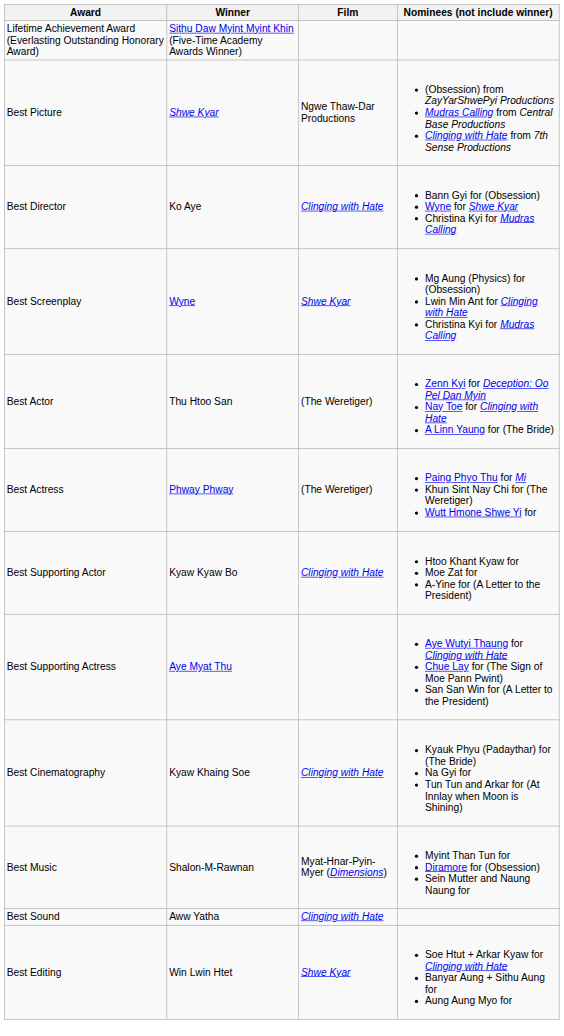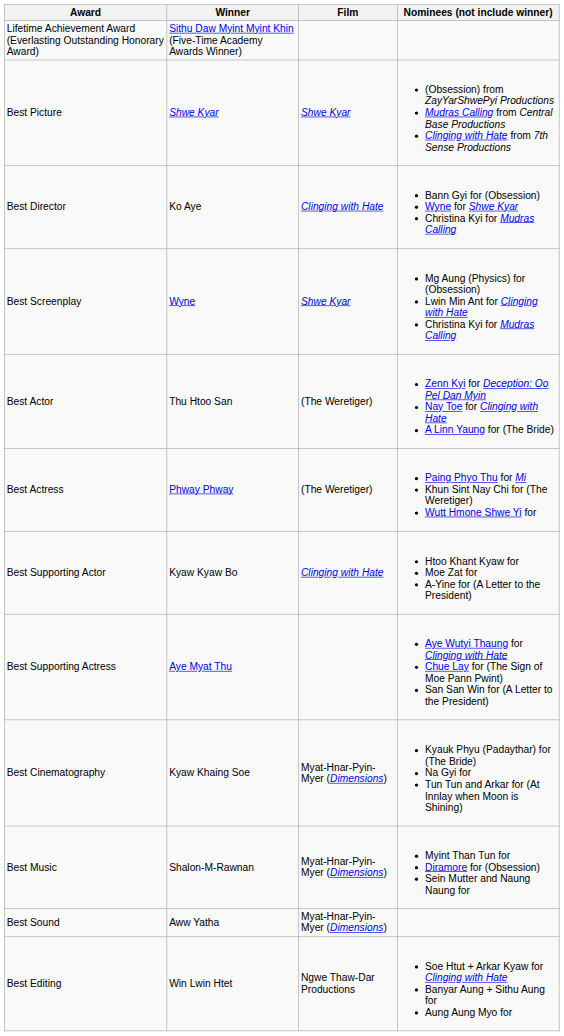Best Picture | Film: Ngwe Thaw-Dar Productions -> Shwe Kyar
Best Cinematography | Film: Clinging with Hate -> Myat-Hnar-Pyin-Myer (Dimensions)
Best Sound | Film: Clinging with Hate -> Myat-Hnar-Pyin-Myer (Dimensions)
Best Editing | Film: Shwe Kyar -> Ngwe Thaw-Dar Productions
